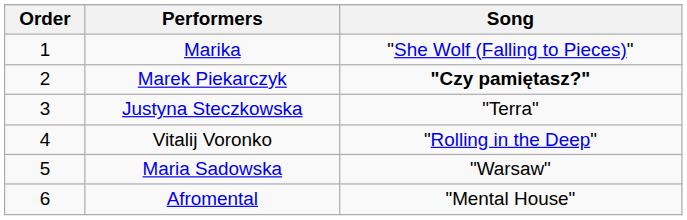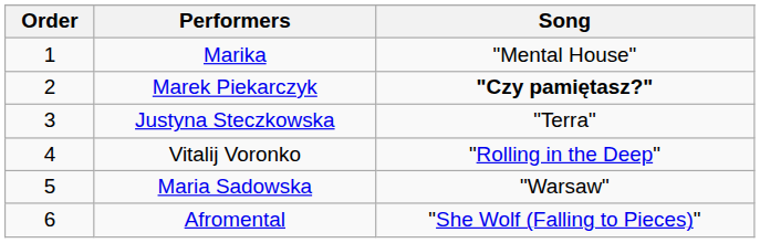Marika | Song: "She Wolf (Falling to Pieces)" -> "Mental House"
Afromental | Song: "Mental House" -> "She Wolf (Falling to Pieces)"
